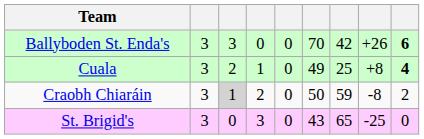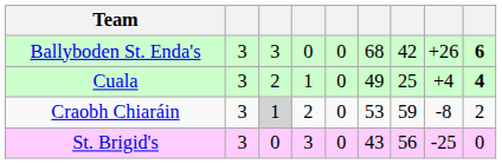Ballyboden St. Enda's | column 6: 70 -> 68
Cuala | column 8: +8 -> +4
Craobh Chiaráin | column 6: 50 -> 53
St. Brigid's | column 7: 65 -> 56
